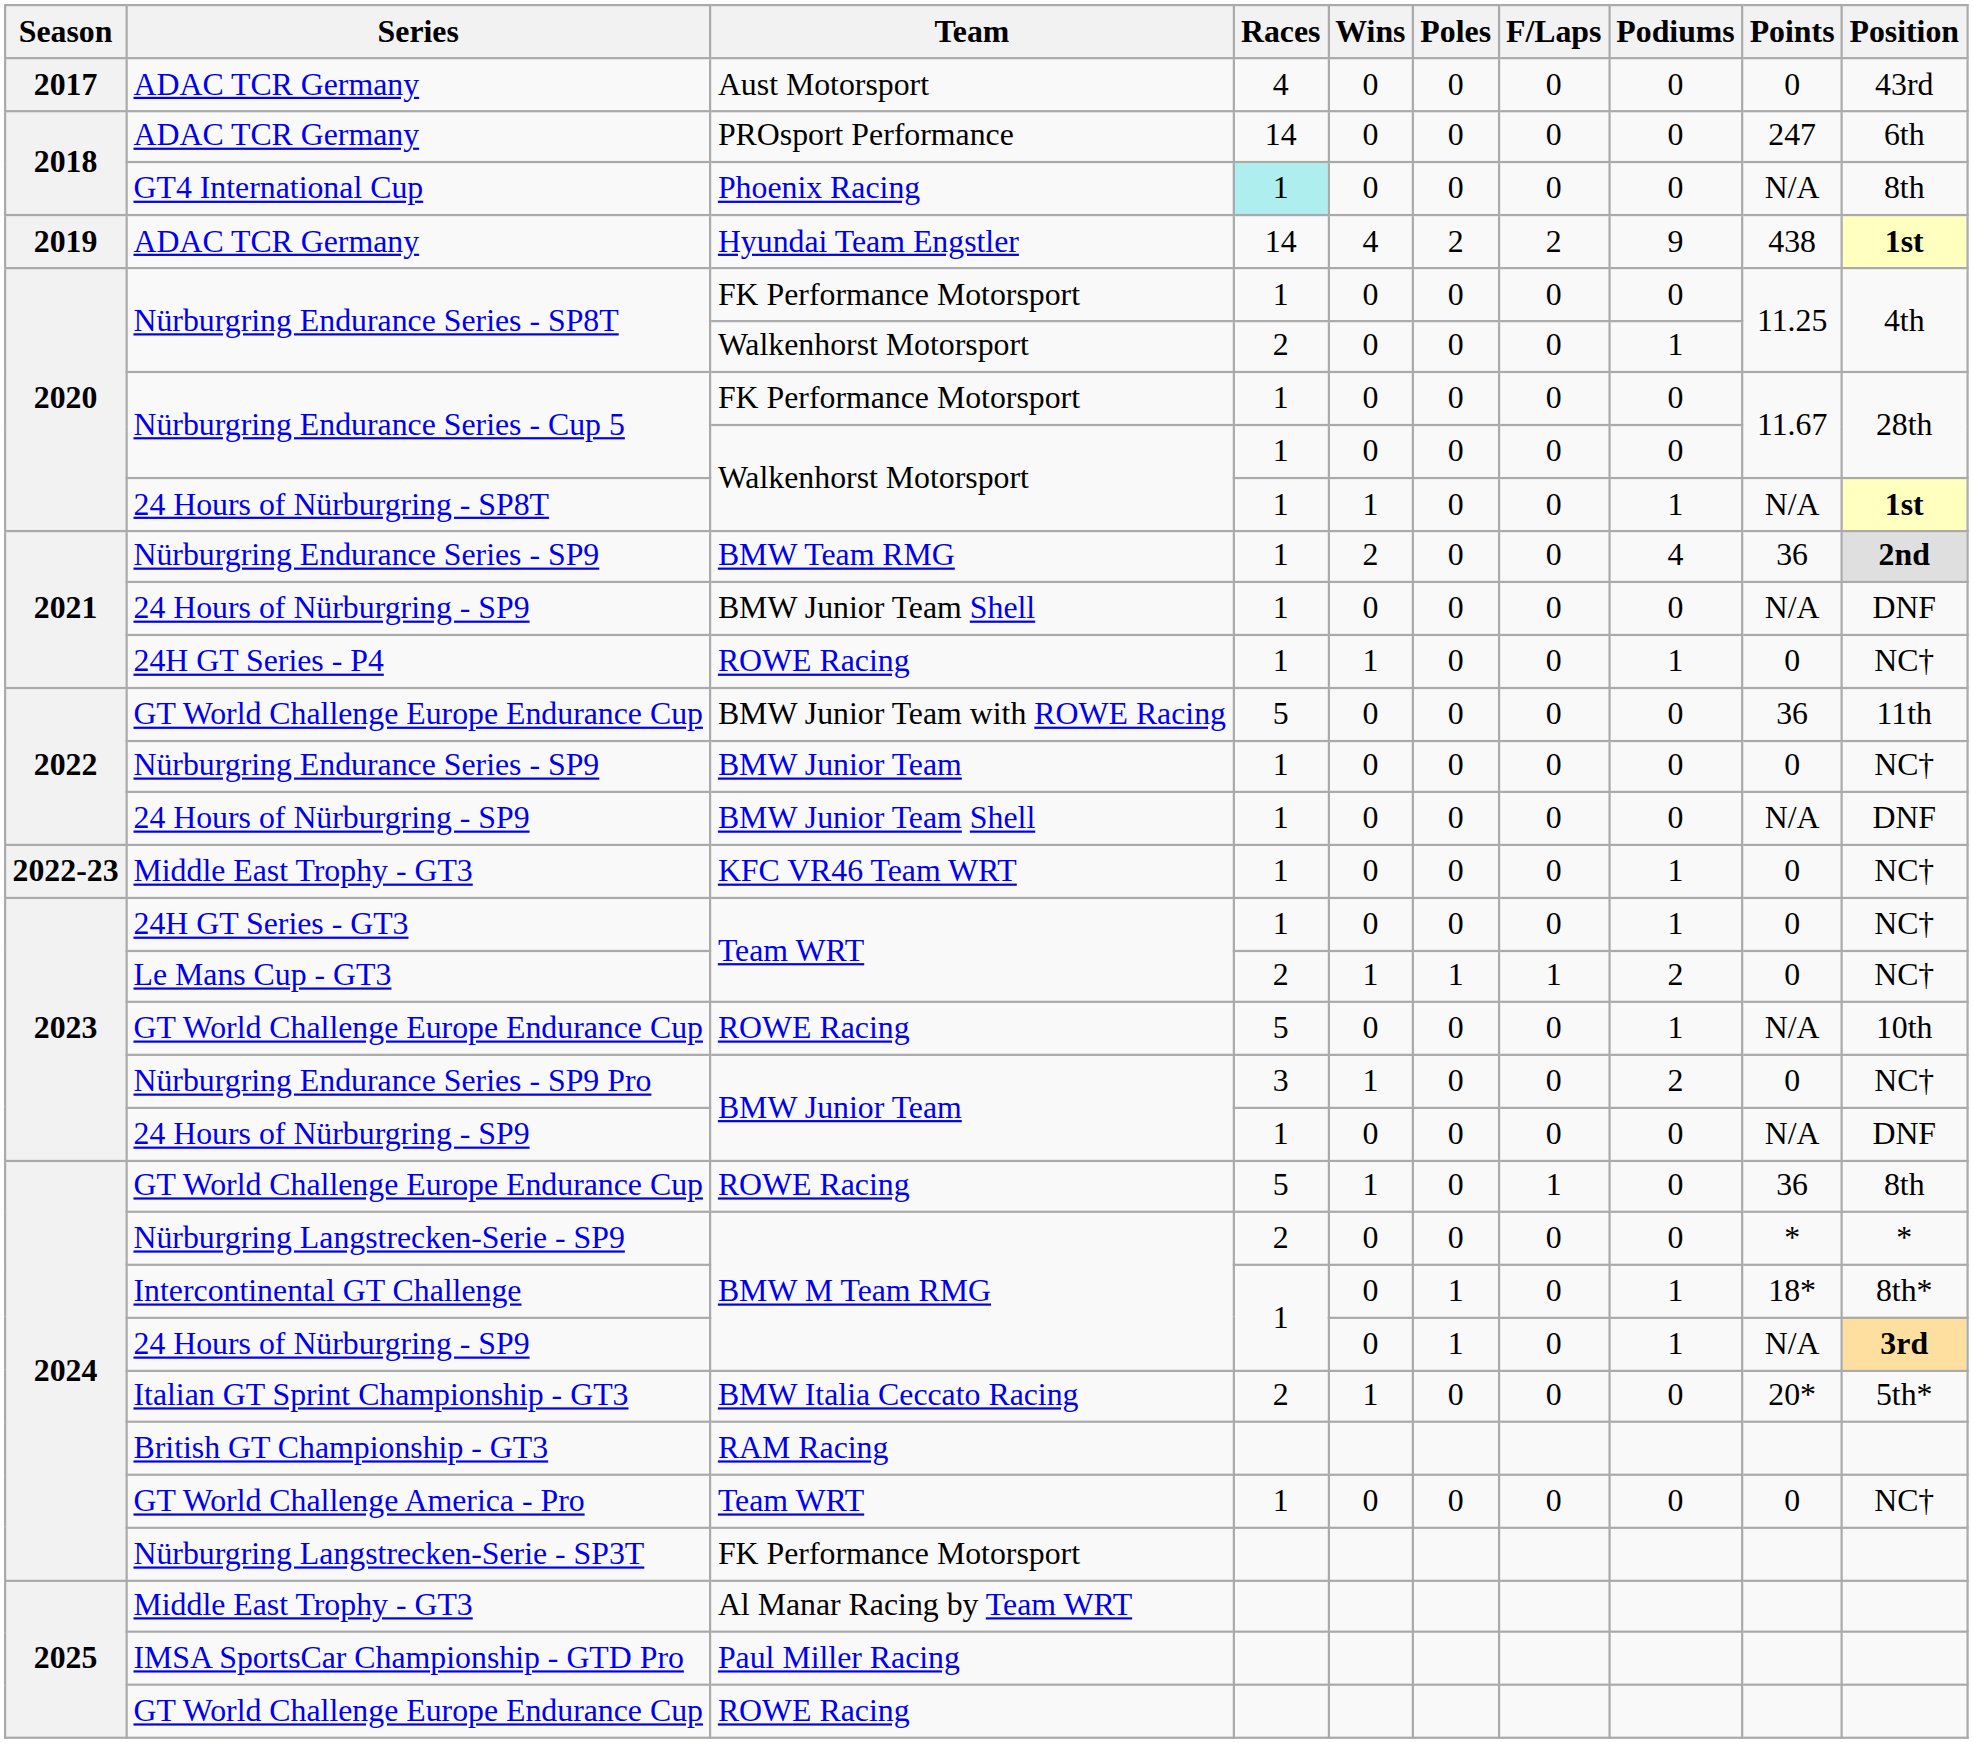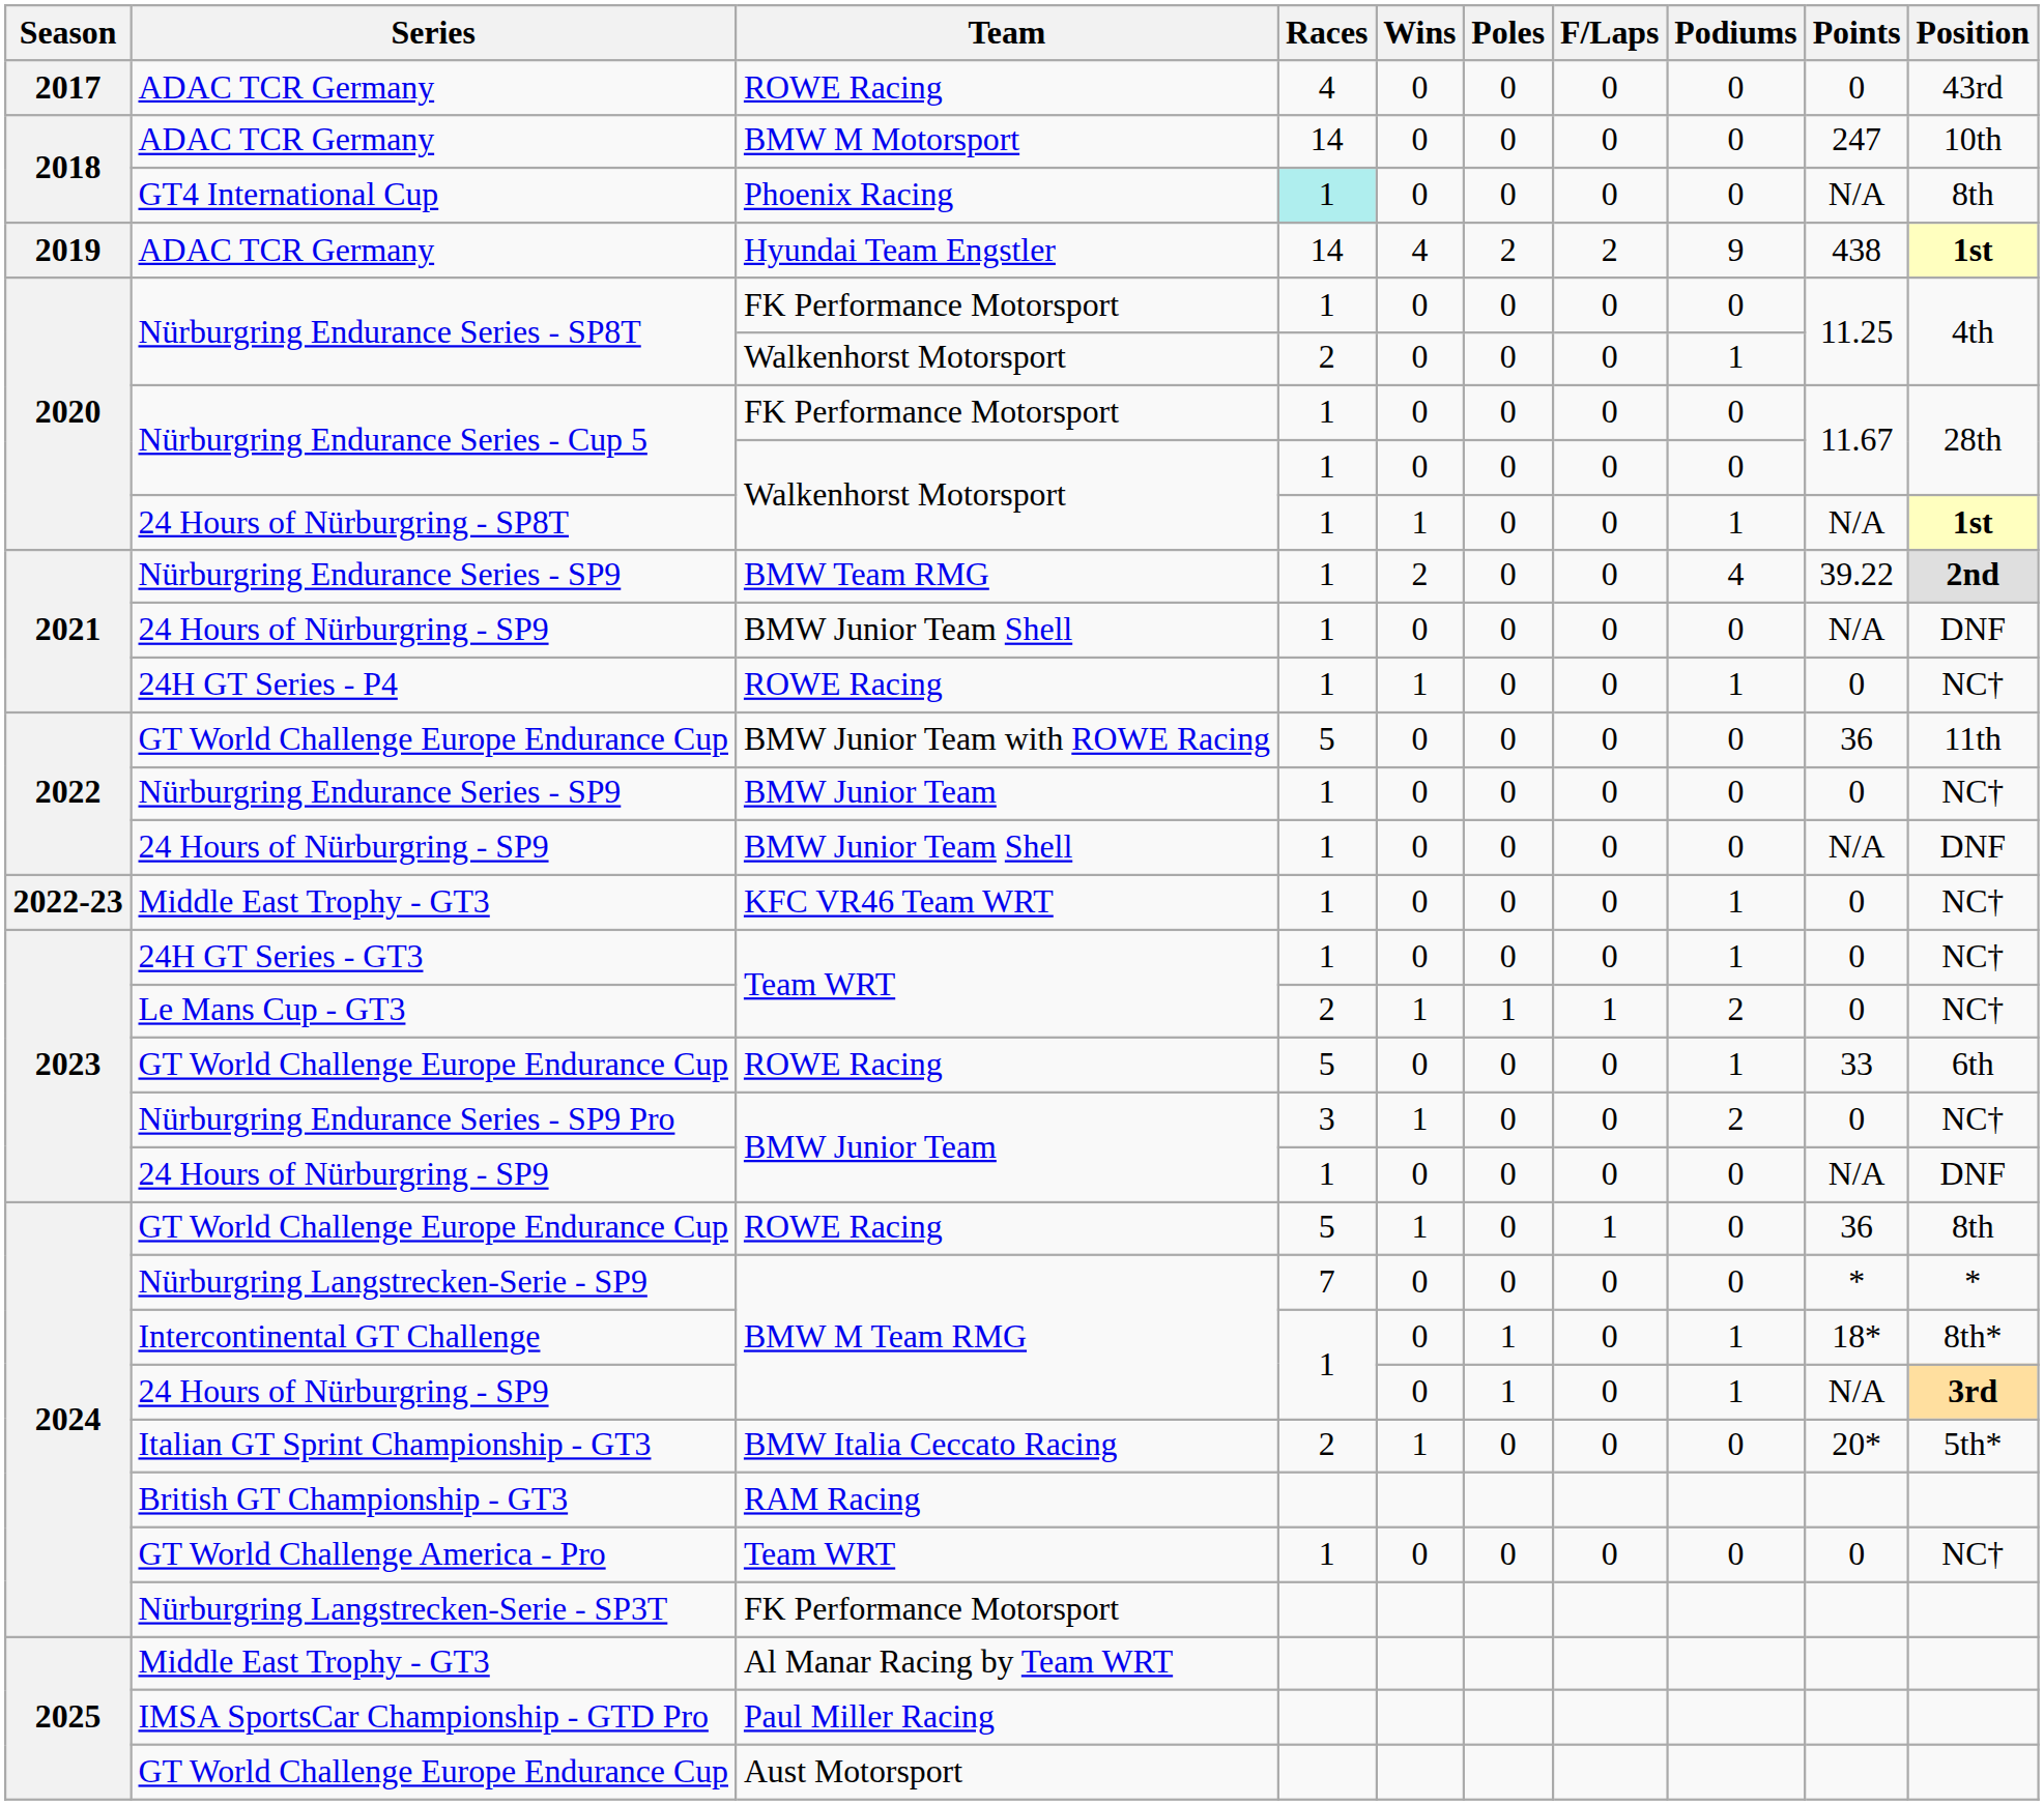2017 / ADAC TCR Germany | Team: Aust Motorsport -> ROWE Racing
2018 / ADAC TCR Germany | Team: PROsport Performance -> BMW M Motorsport
2018 / ADAC TCR Germany | Position: 6th -> 10th
2021 / Nürburgring Endurance Series - SP9 | Points: 36 -> 39.22
2023 / GT World Challenge Europe Endurance Cup | Points: N/A -> 33
2023 / GT World Challenge Europe Endurance Cup | Position: 10th -> 6th
Nürburgring Langstrecken-Serie - SP9 | Races: 2 -> 7
2025 / GT World Challenge Europe Endurance Cup | Team: ROWE Racing -> Aust Motorsport
